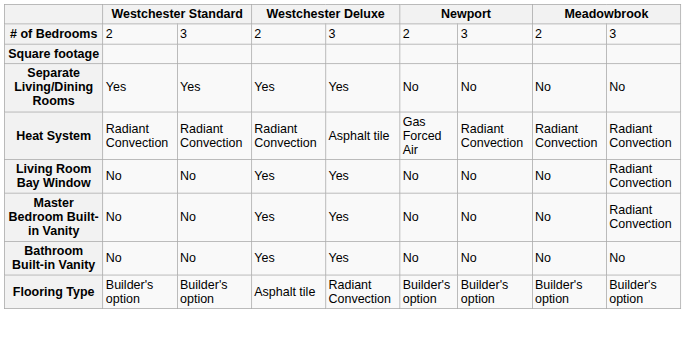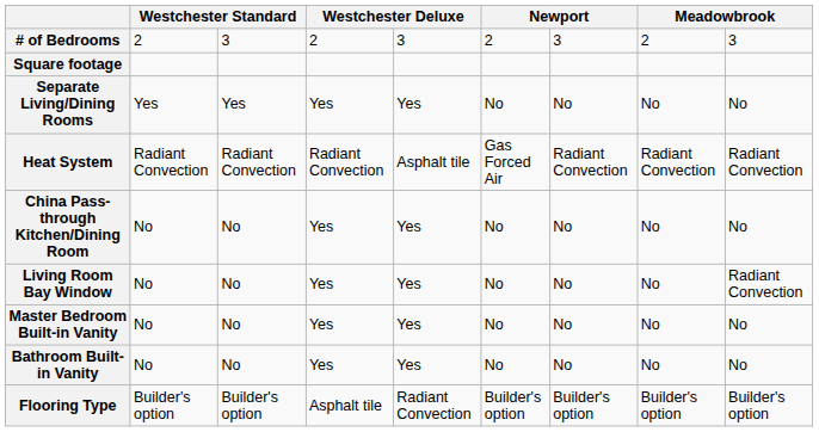+ row: China Pass-through Kitchen/Dining Room | No | No | Yes | Yes | No | No | No | No
Master Bedroom Built-in Vanity | column 9: Radiant Convection -> No
